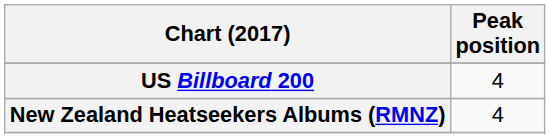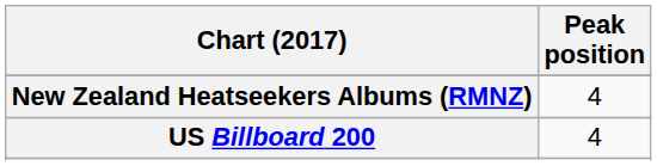rows swapped: New Zealand Heatseekers Albums (RMNZ) <-> US Billboard 200
